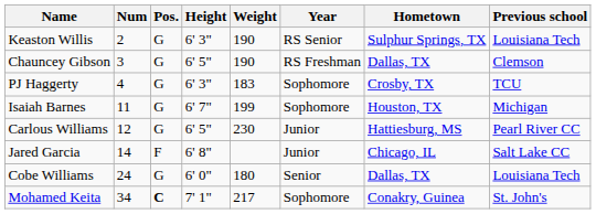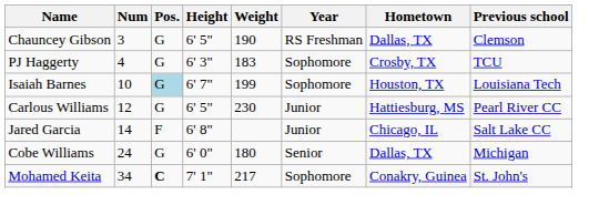- row: Keaston Willis | 2 | G | 6' 3" | 190 | RS Senior | Sulphur Springs, TX | Louisiana Tech
Isaiah Barnes | Num: 11 -> 10
Isaiah Barnes | Pos.: no background -> lightblue background
Isaiah Barnes | Previous school: Michigan -> Louisiana Tech
Cobe Williams | Previous school: Louisiana Tech -> Michigan
